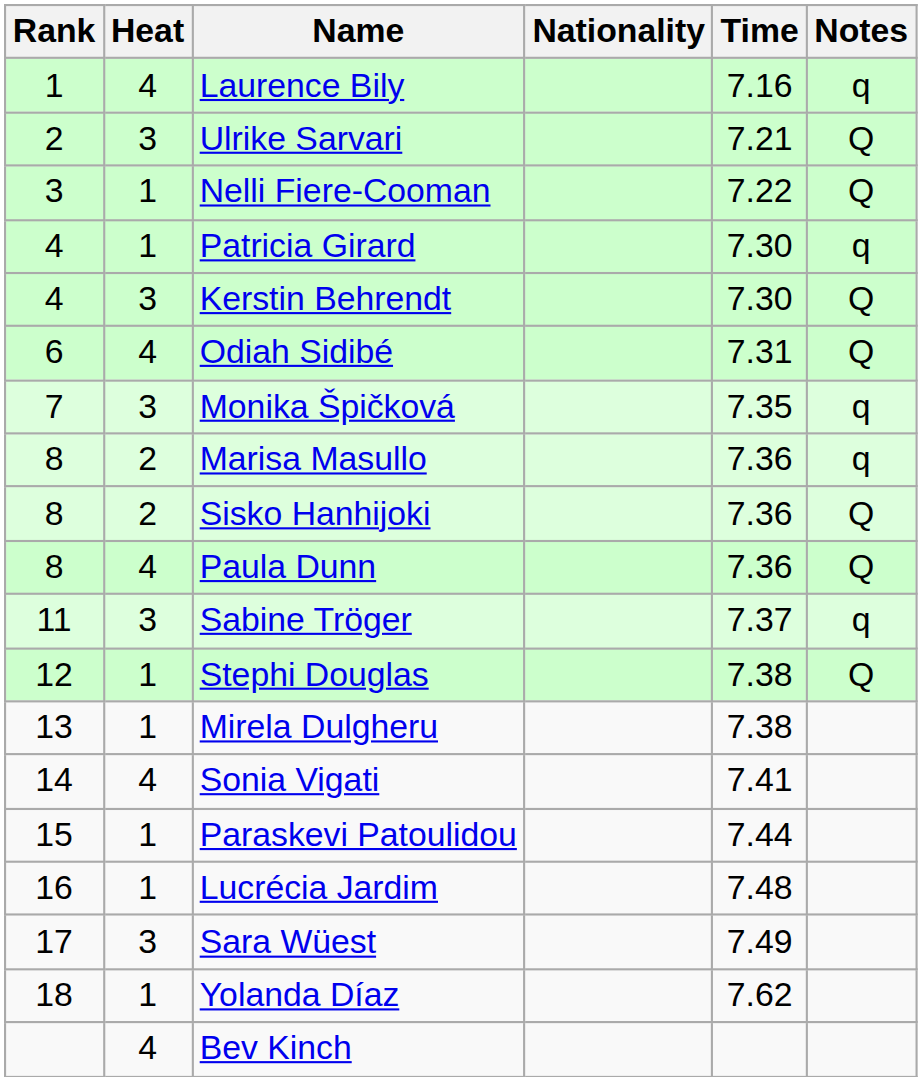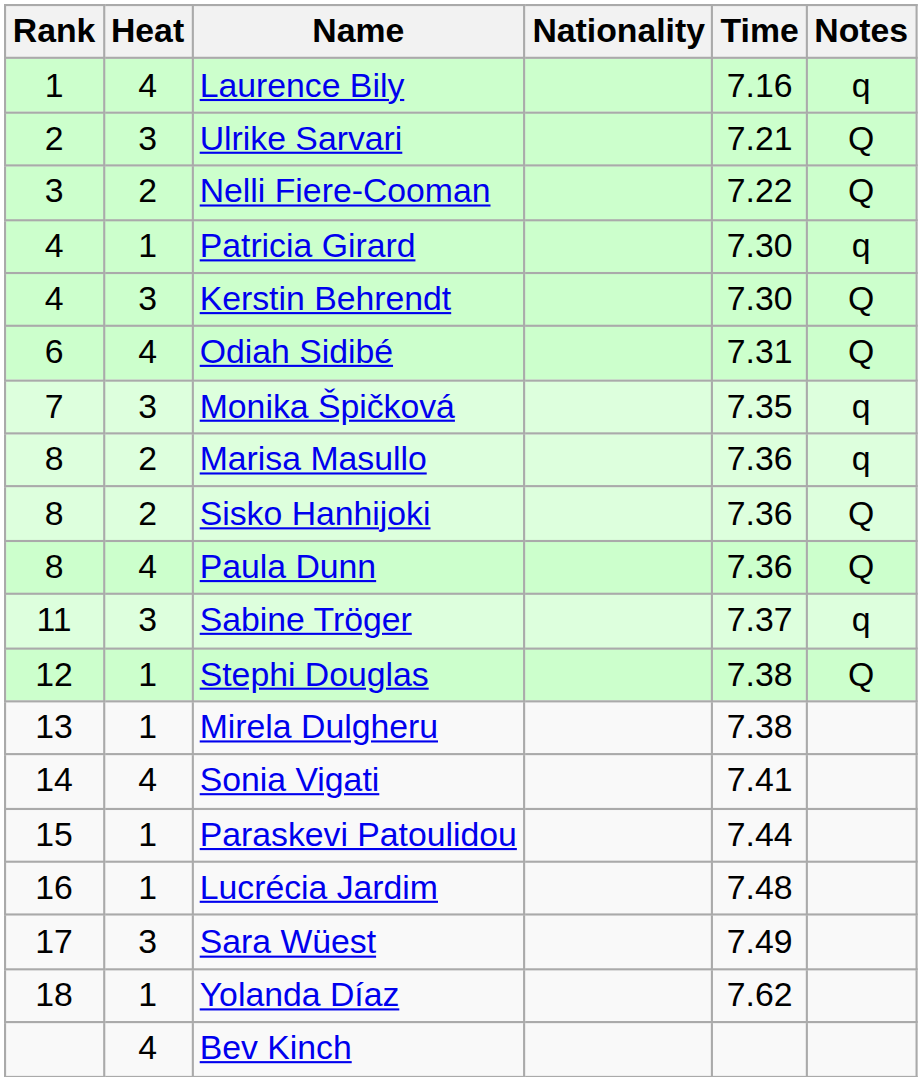Nelli Fiere-Cooman | Heat: 1 -> 2
